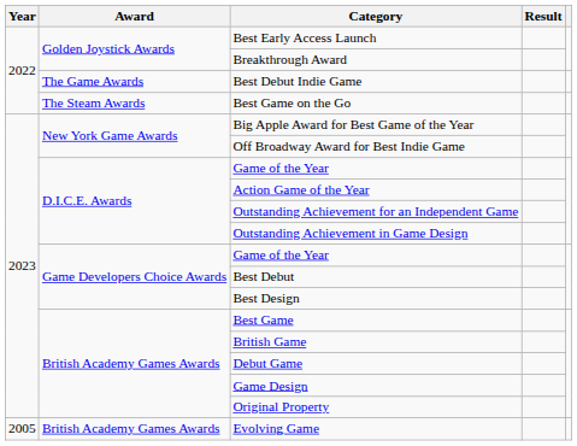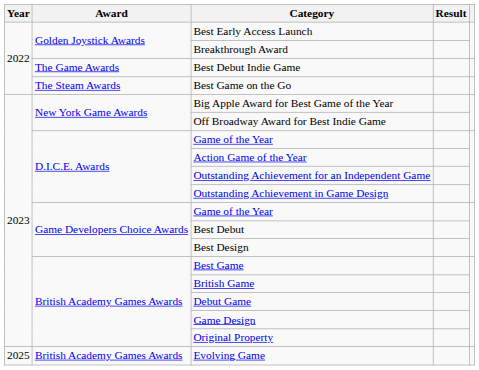Evolving Game | Year: 2005 -> 2025
